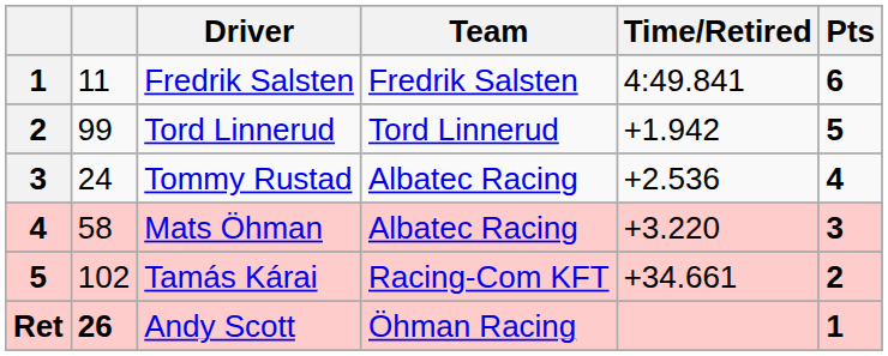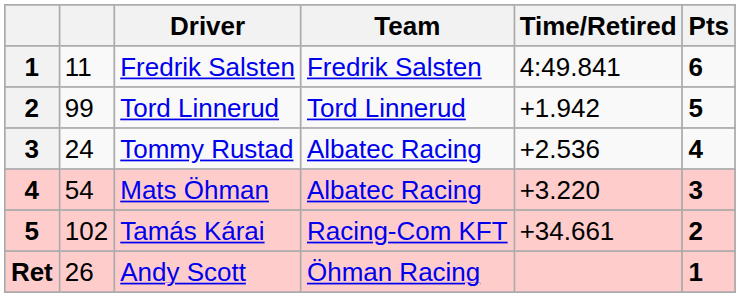Mats Öhman | column 2: 58 -> 54
Andy Scott | column 2: bold -> normal
